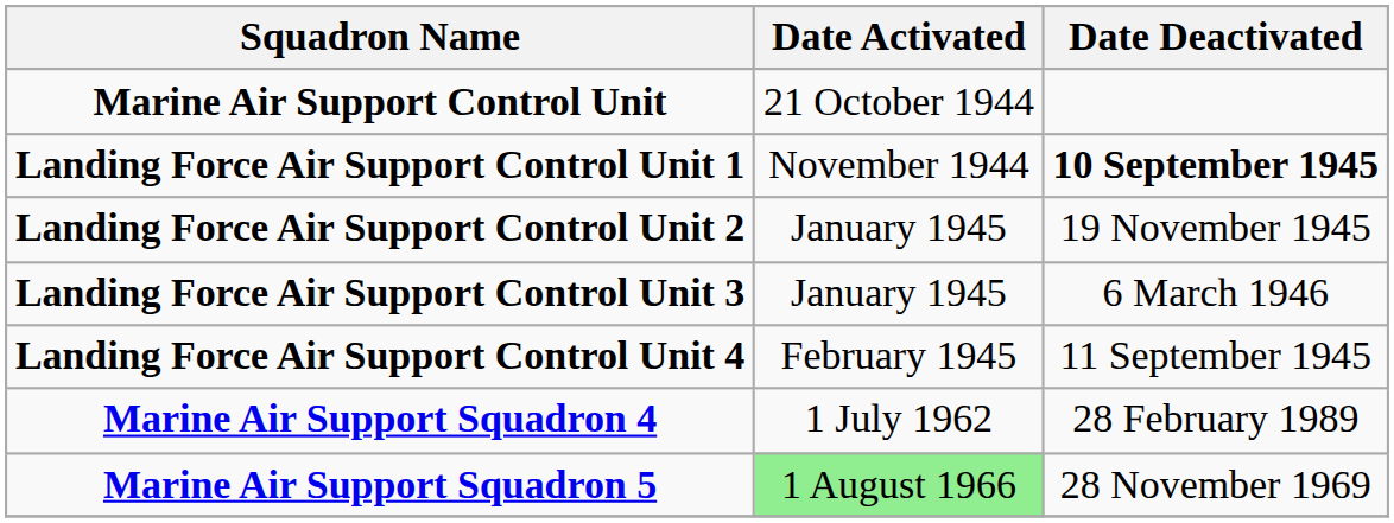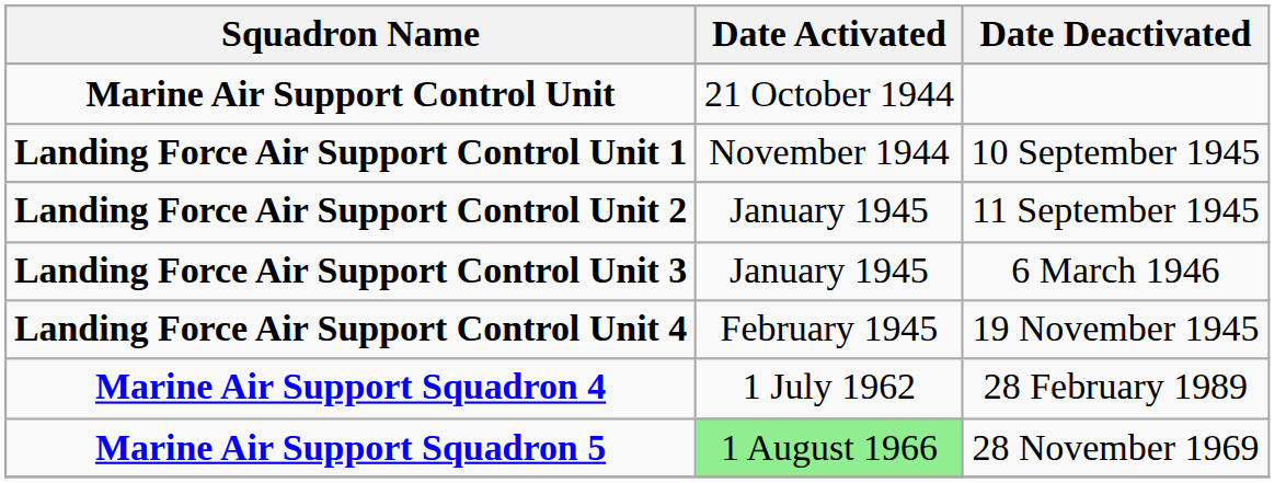Landing Force Air Support Control Unit 1 | Date Deactivated: bold -> normal
Landing Force Air Support Control Unit 2 | Date Deactivated: 19 November 1945 -> 11 September 1945
Landing Force Air Support Control Unit 4 | Date Deactivated: 11 September 1945 -> 19 November 1945
